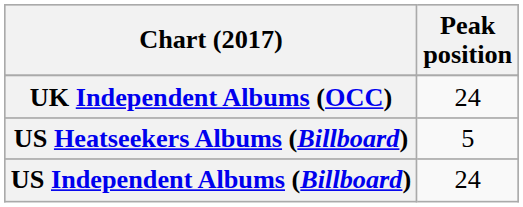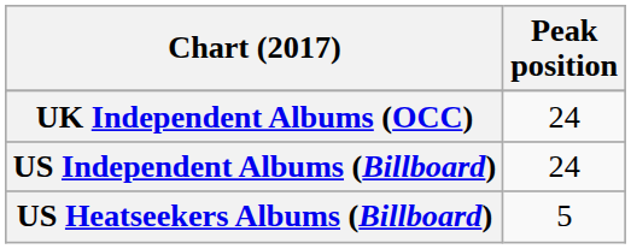rows swapped: US Heatseekers Albums (Billboard) <-> US Independent Albums (Billboard)
